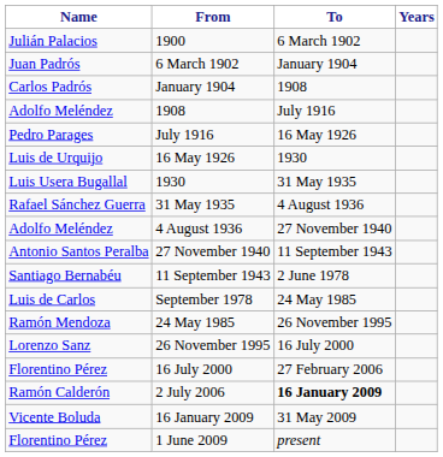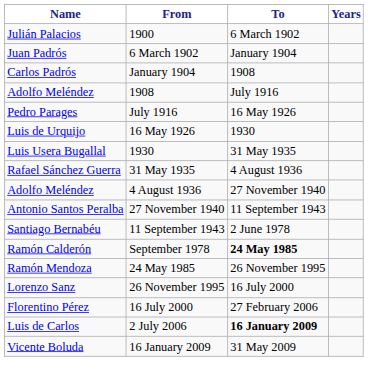September 1978 | Name: Luis de Carlos -> Ramón Calderón
September 1978 | To: normal -> bold
2 July 2006 | Name: Ramón Calderón -> Luis de Carlos
- row: Florentino Pérez | 1 June 2009 | present
